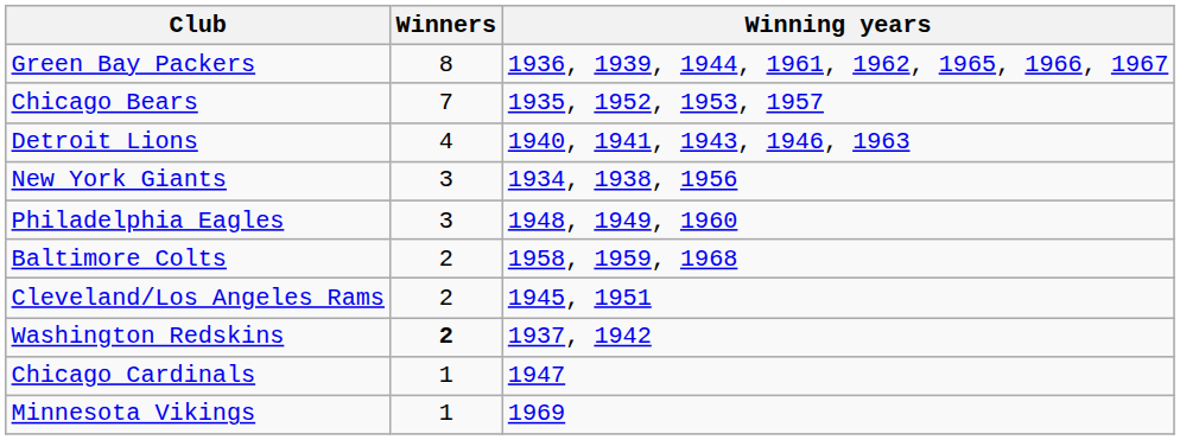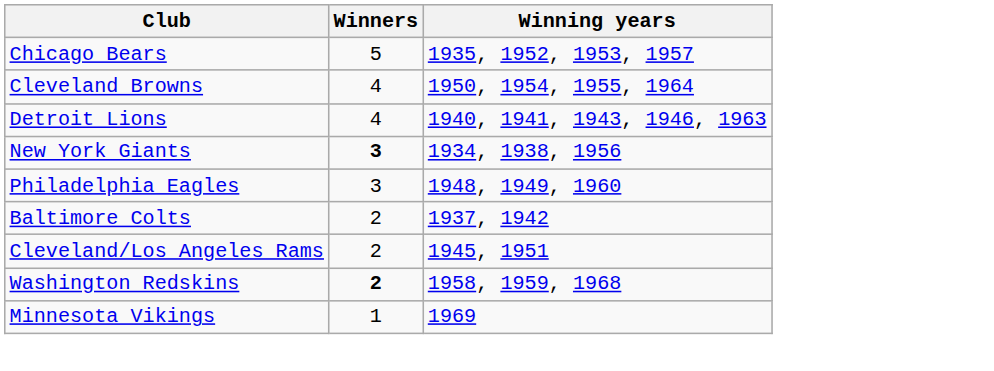- row: Green Bay Packers | 8 | 1936, 1939, 1944, 1961, 1962, 1965, 1966, 1967
Chicago Bears | Winners: 7 -> 5
+ row: Cleveland Browns | 4 | 1950, 1954, 1955, 1964
New York Giants | Winners: normal -> bold
Baltimore Colts | Winning years: 1958, 1959, 1968 -> 1937, 1942
Washington Redskins | Winning years: 1937, 1942 -> 1958, 1959, 1968
- row: Chicago Cardinals | 1 | 1947
